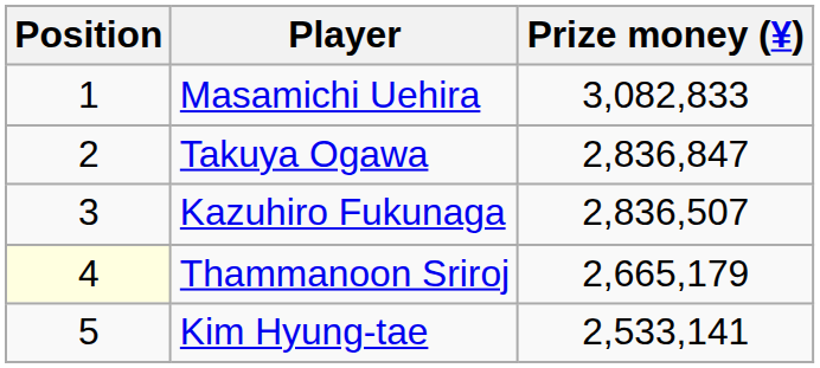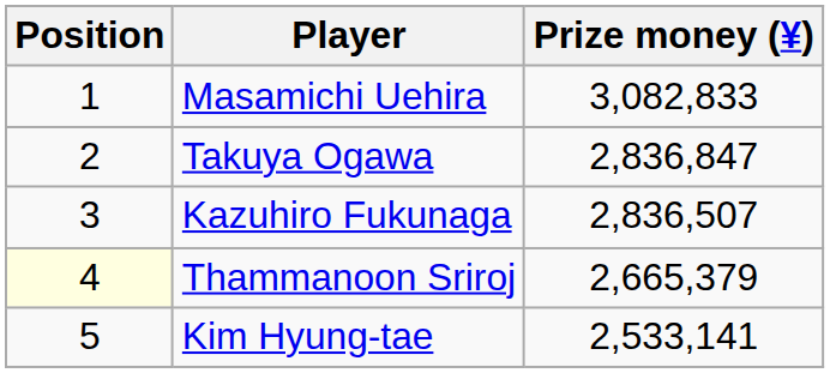Thammanoon Sriroj | Prize money (¥): 2,665,179 -> 2,665,379
